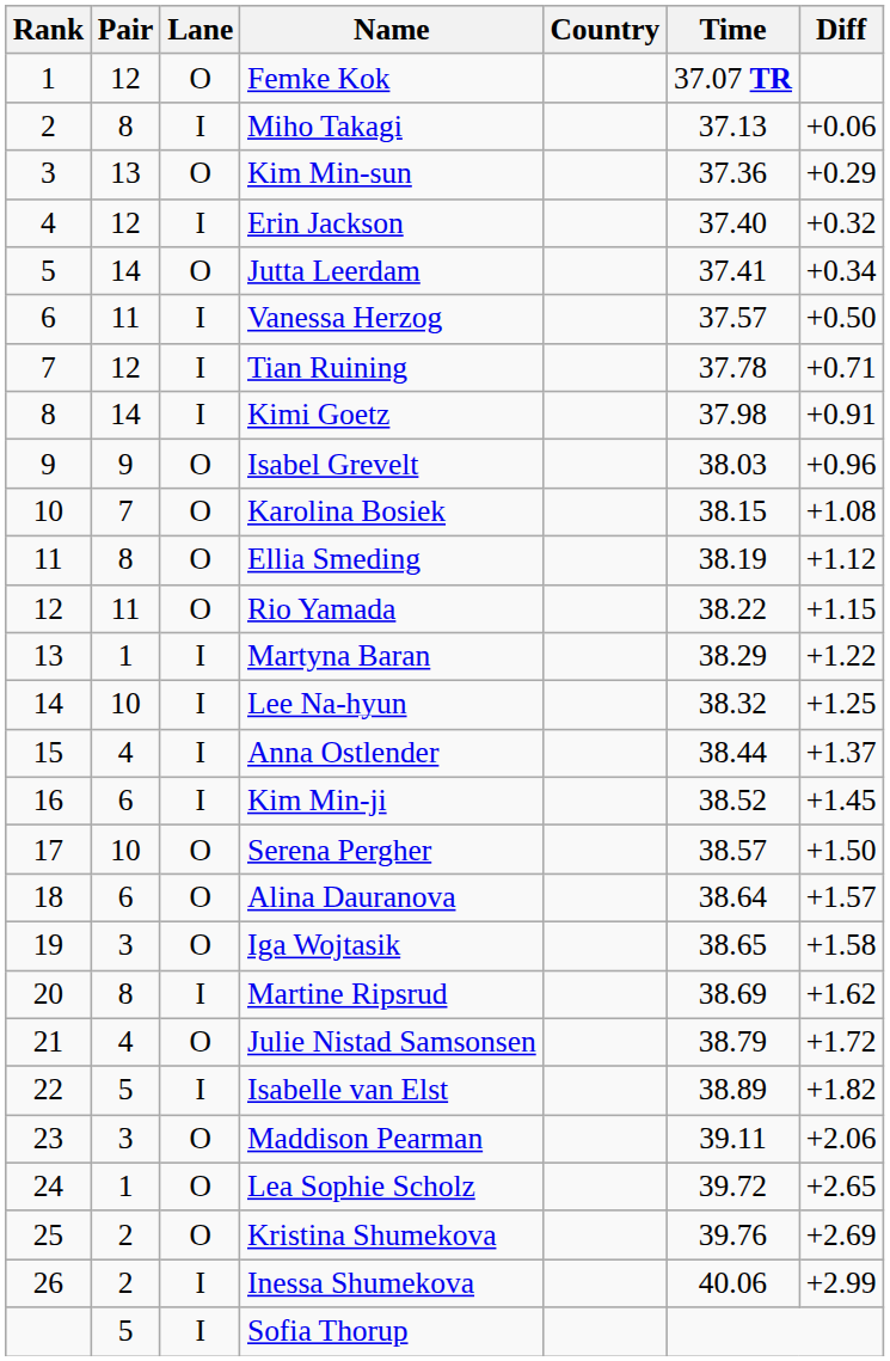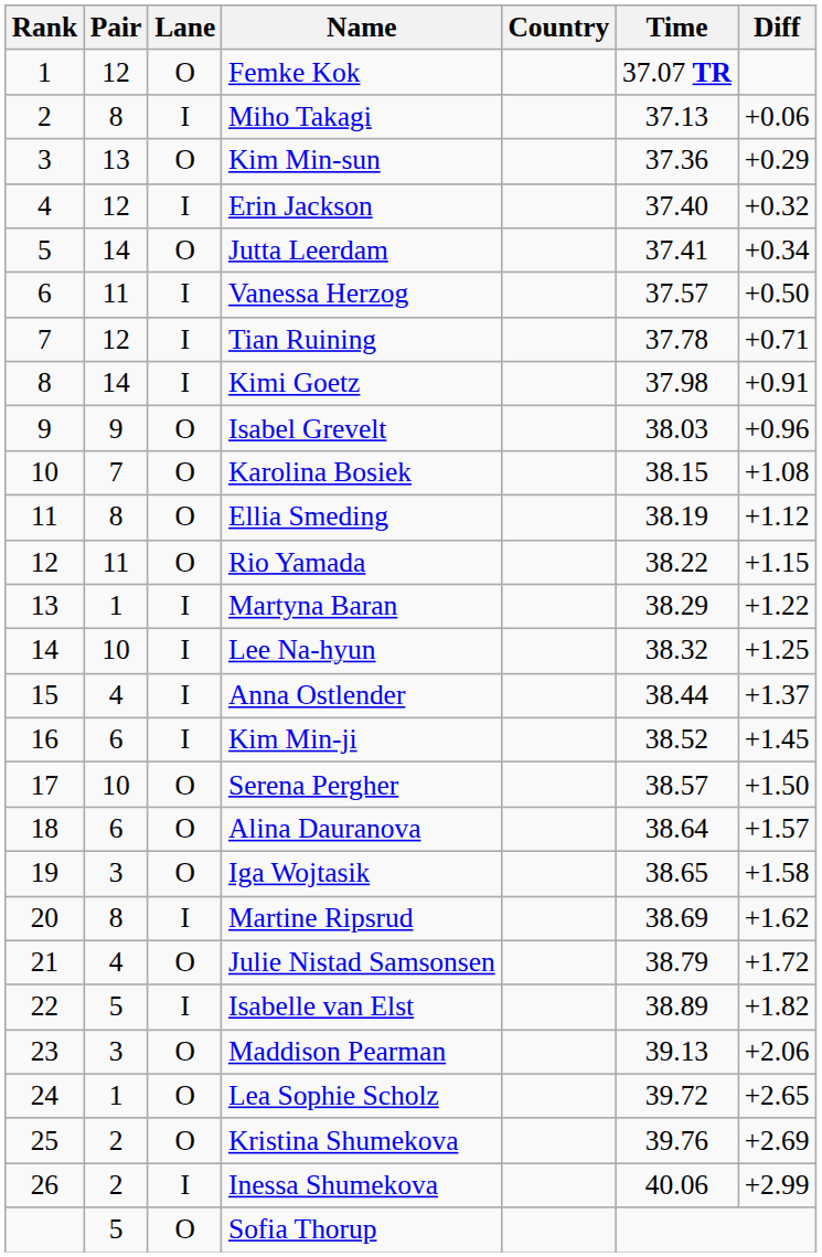Maddison Pearman | Time: 39.11 -> 39.13
Sofia Thorup | Lane: I -> O
